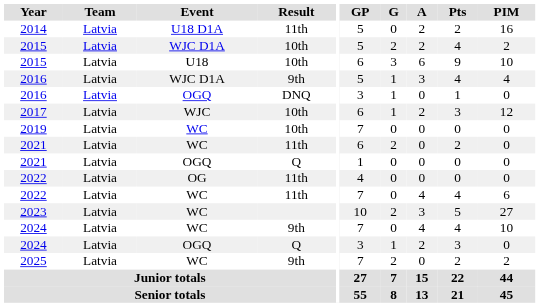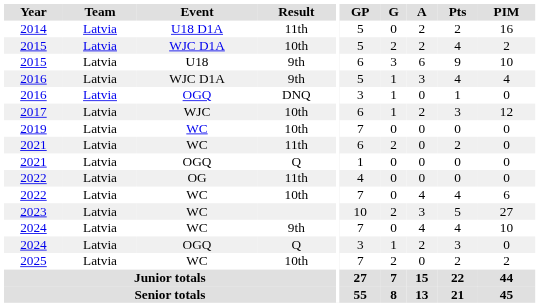2015 / U18 | Result: 10th -> 9th
2022 / WC | Result: 11th -> 10th
2025 | Result: 9th -> 10th
